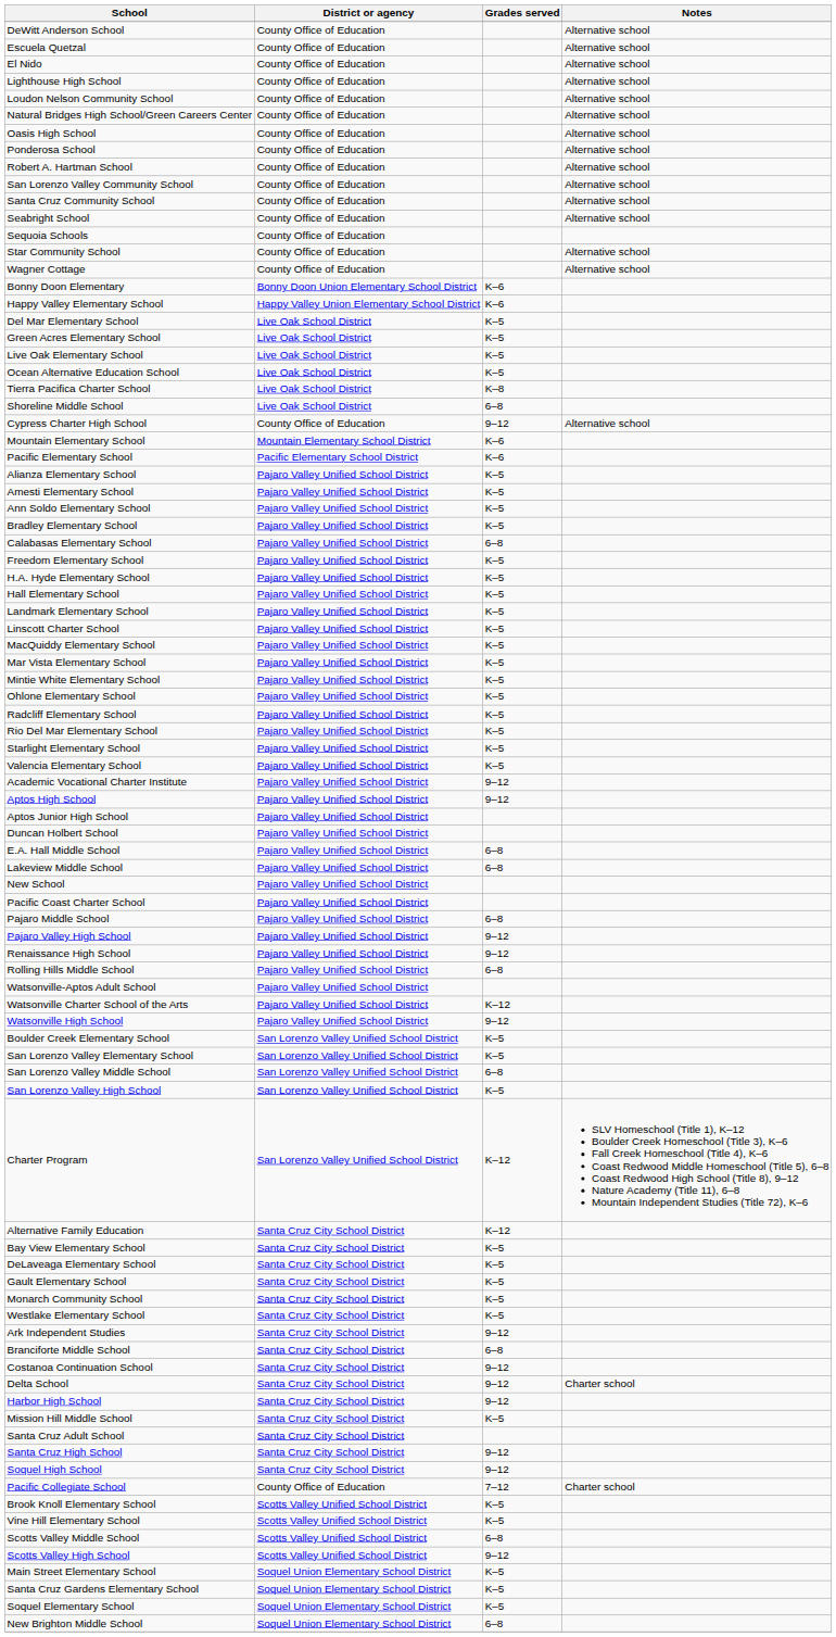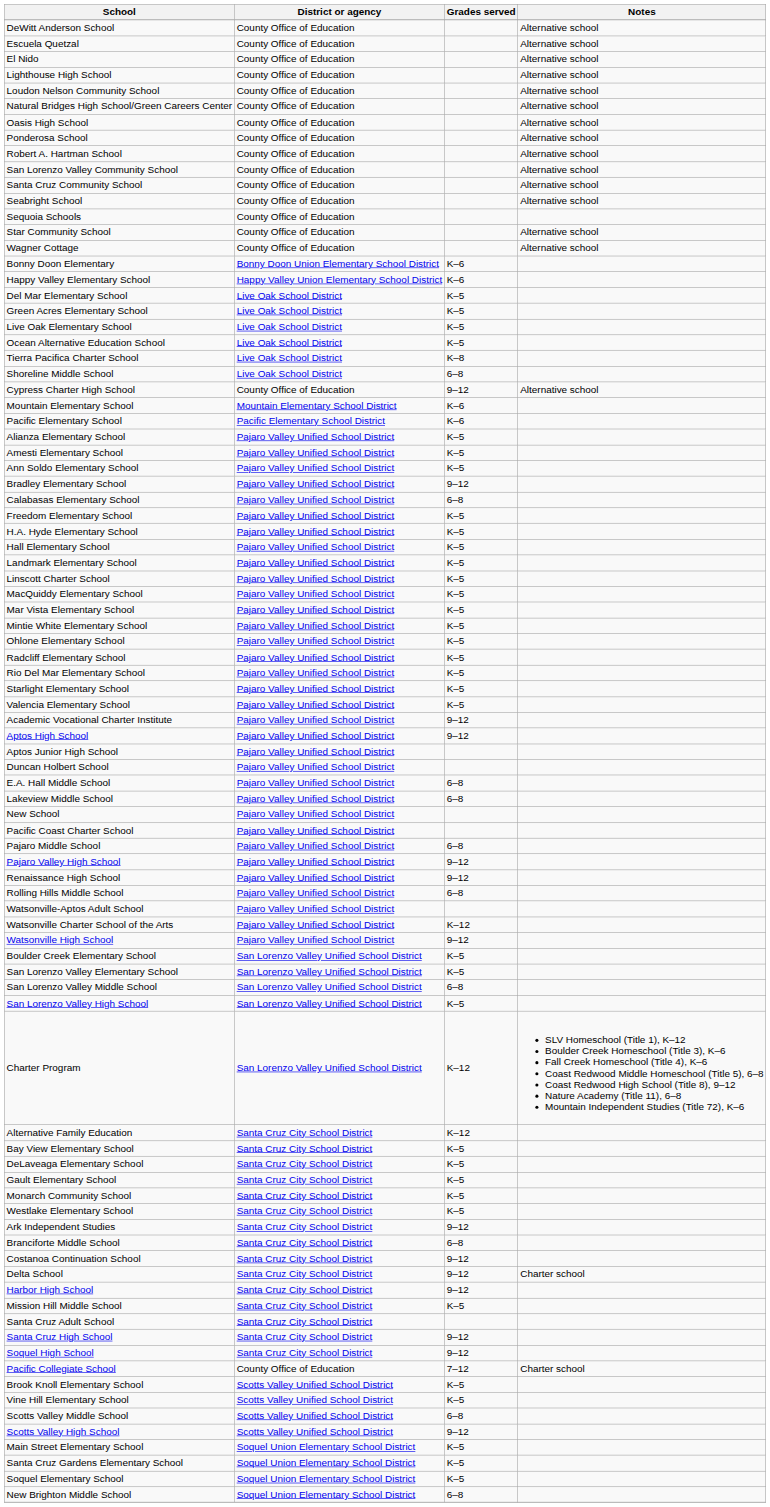Bradley Elementary School | Grades served: K–5 -> 9–12
